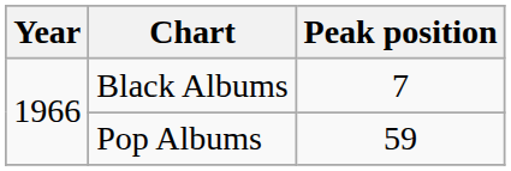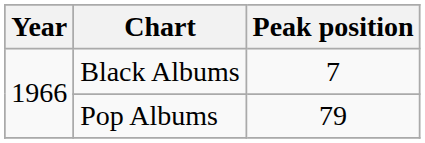Pop Albums | Peak position: 59 -> 79
